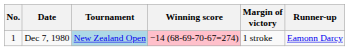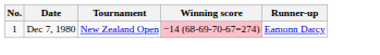- column: Margin of victory | 1 stroke
Dec 7, 1980 | Tournament: lightblue background -> no background
